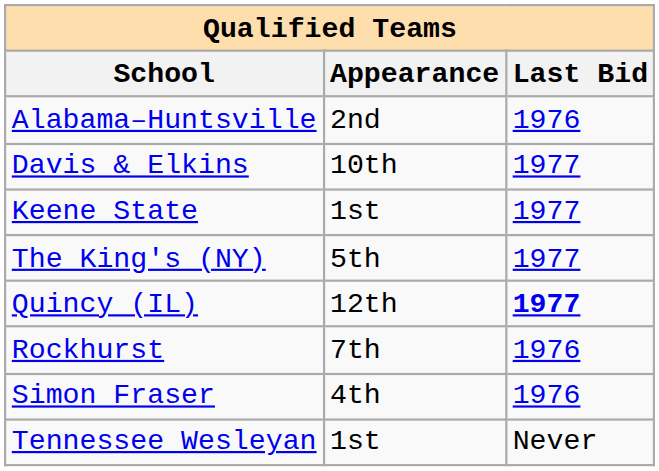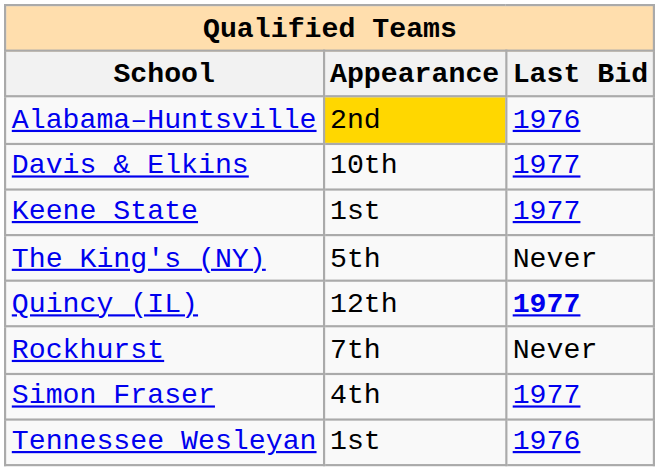Alabama–Huntsville | Appearance: no background -> gold background
The King's (NY) | Last Bid: 1977 -> Never
Rockhurst | Last Bid: 1976 -> Never
Simon Fraser | Last Bid: 1976 -> 1977
Tennessee Wesleyan | Last Bid: Never -> 1976
